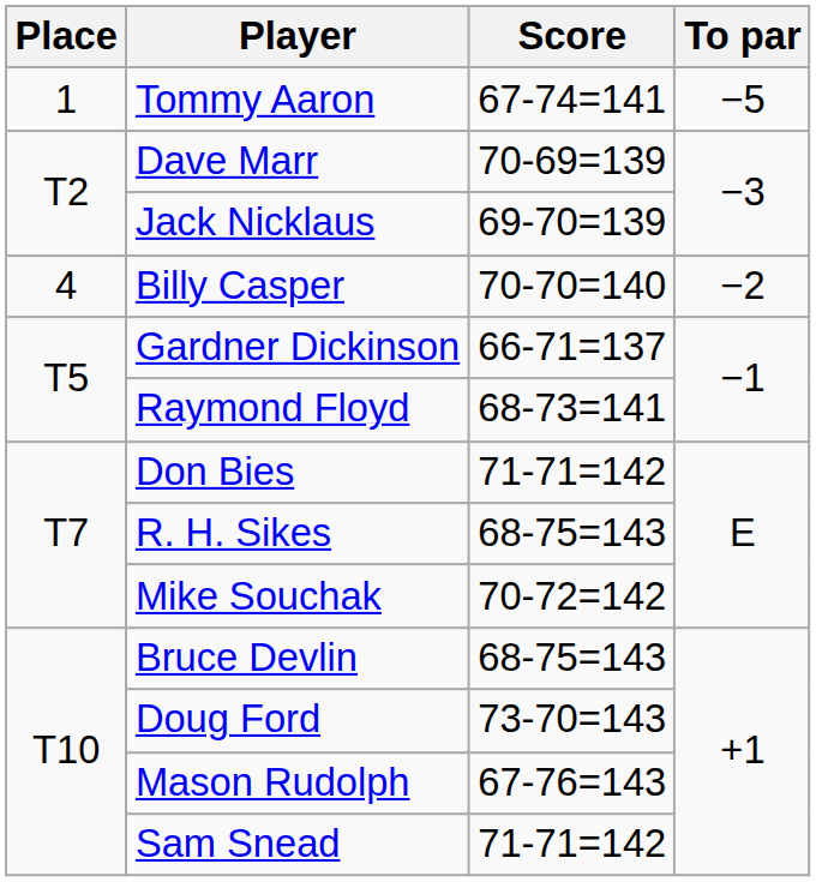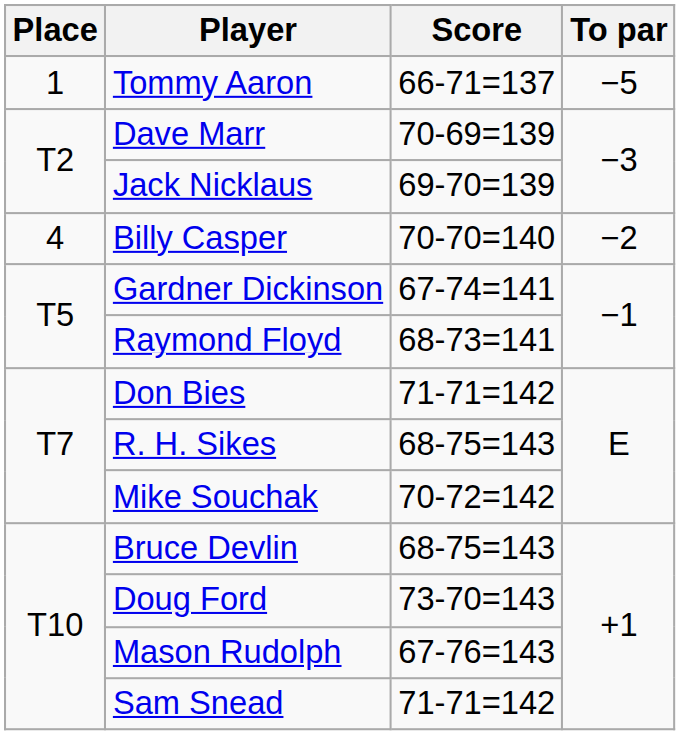Tommy Aaron | Score: 67-74=141 -> 66-71=137
Gardner Dickinson | Score: 66-71=137 -> 67-74=141
